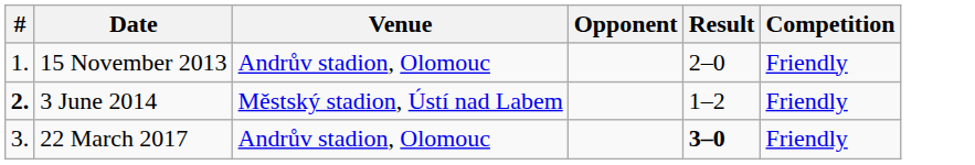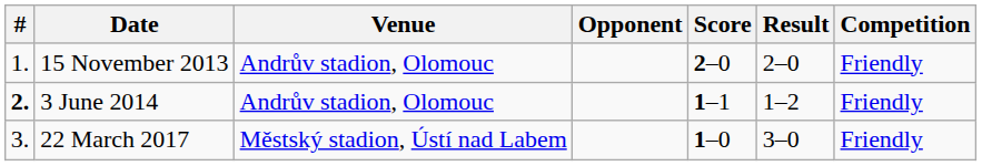+ column: Score | 2–0 | 1–1 | 1–0
3 June 2014 | Venue: Městský stadion, Ústí nad Labem -> Andrův stadion, Olomouc
22 March 2017 | Venue: Andrův stadion, Olomouc -> Městský stadion, Ústí nad Labem
22 March 2017 | Result: bold -> normal
